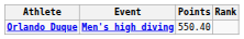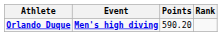Orlando Duque | Points: 550.40 -> 590.20
